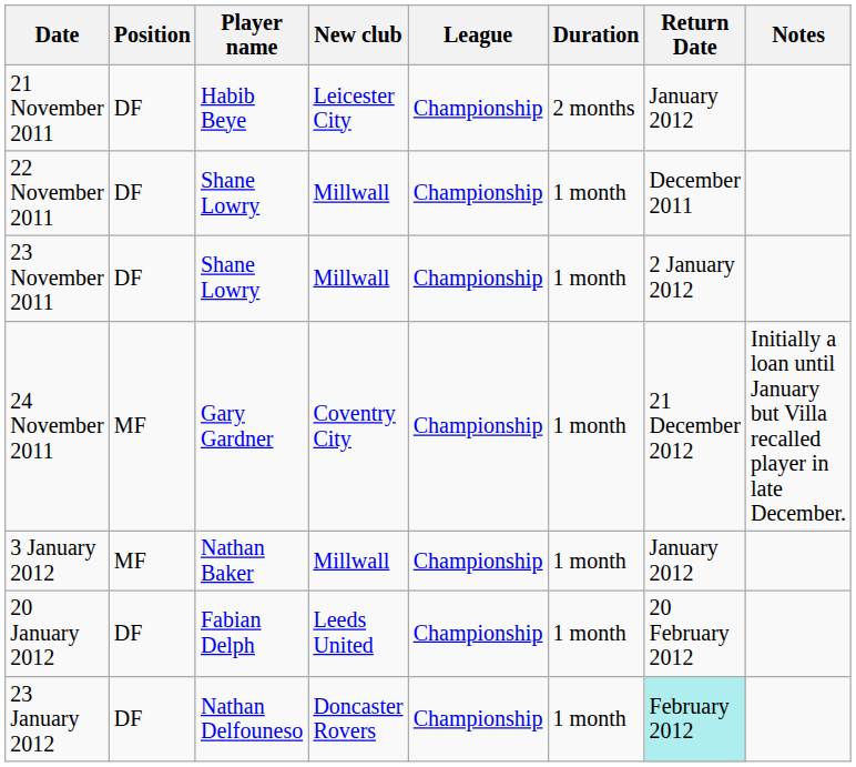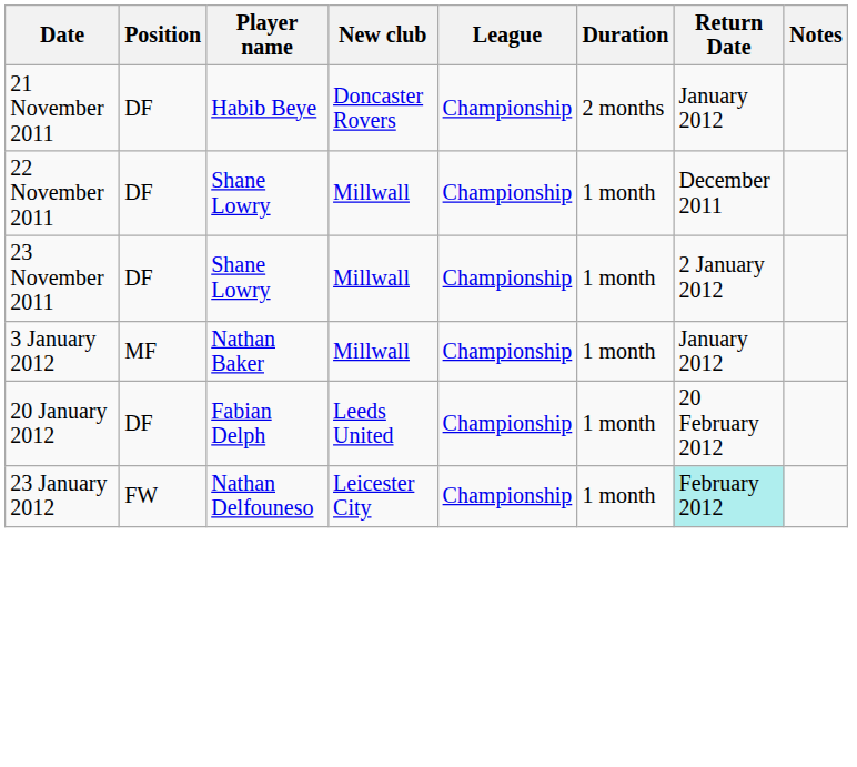21 November 2011 | New club: Leicester City -> Doncaster Rovers
- row: 24 November 2011 | MF | Gary Gardner | Coventry City | Championship | 1 month | 21 December 2012 | Initially a loan until January but Villa recalled player in late December.
23 January 2012 | Position: DF -> FW
23 January 2012 | New club: Doncaster Rovers -> Leicester City
